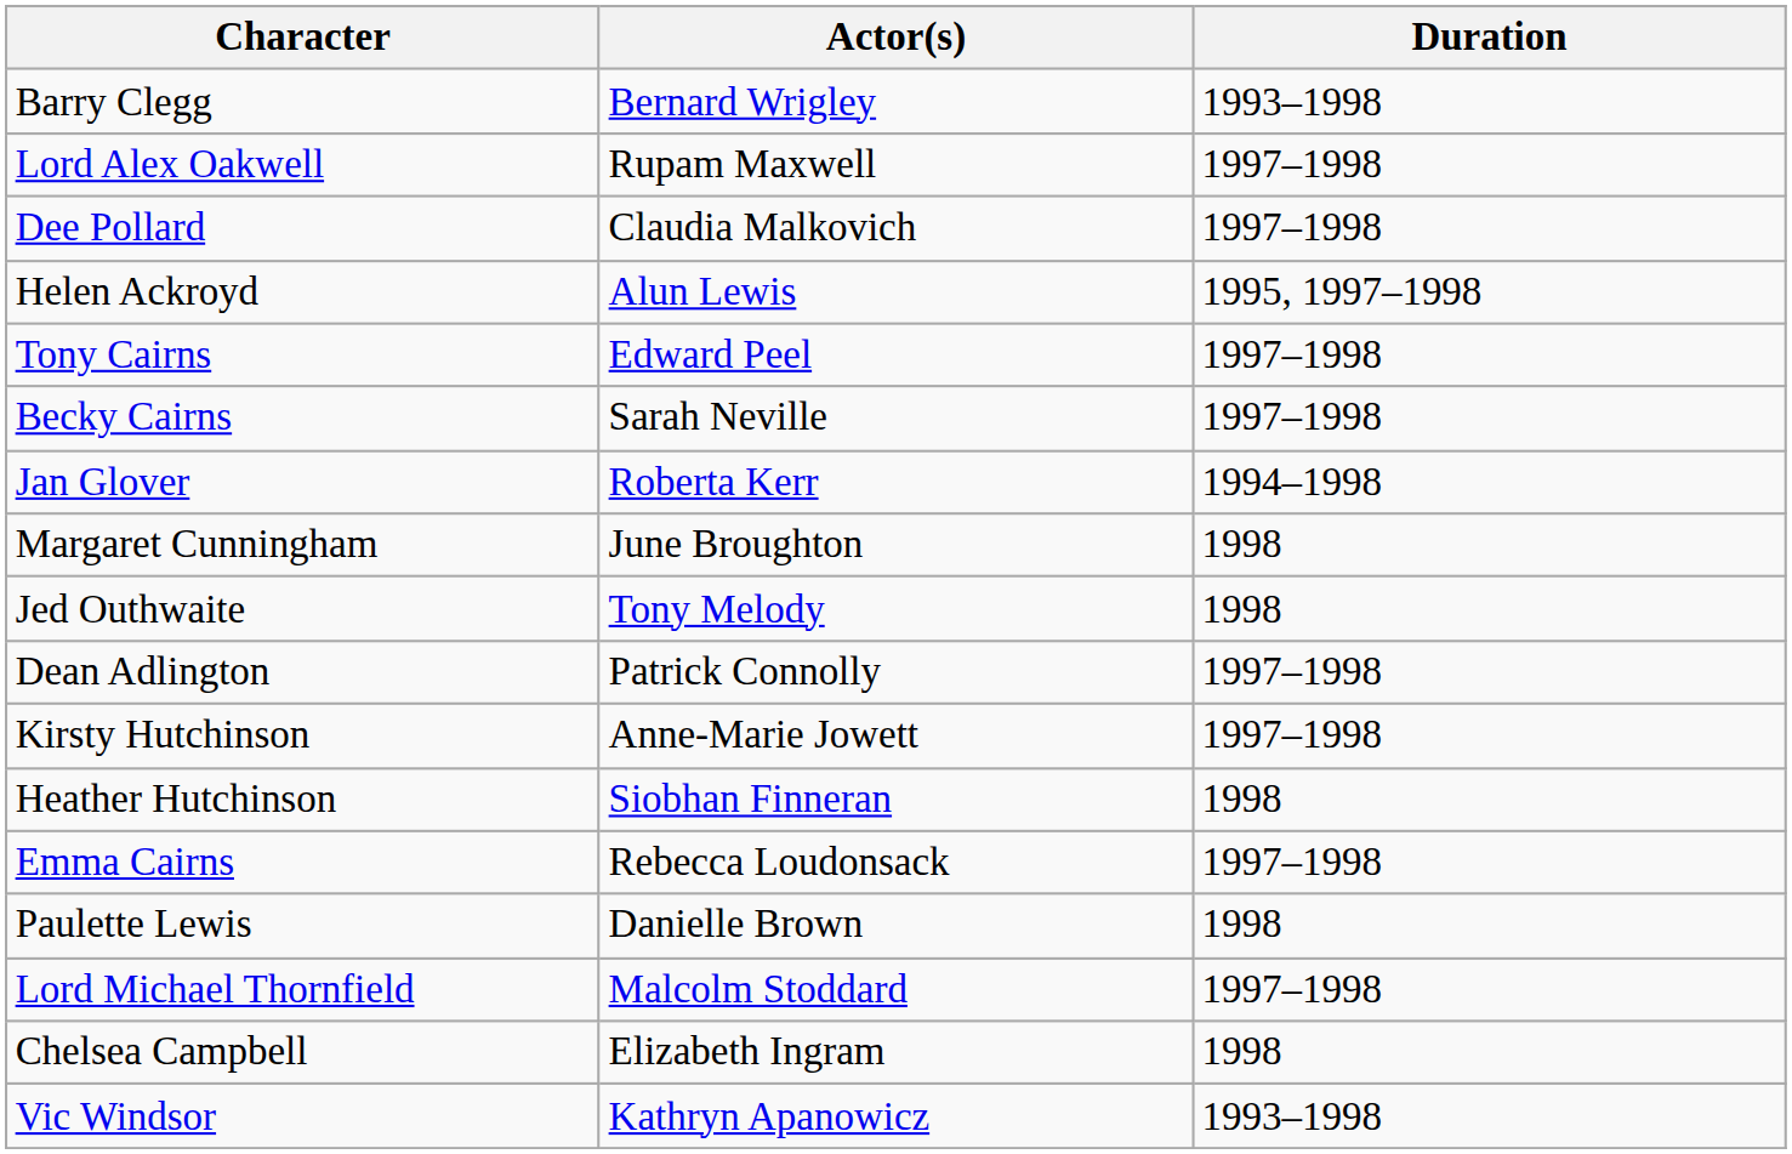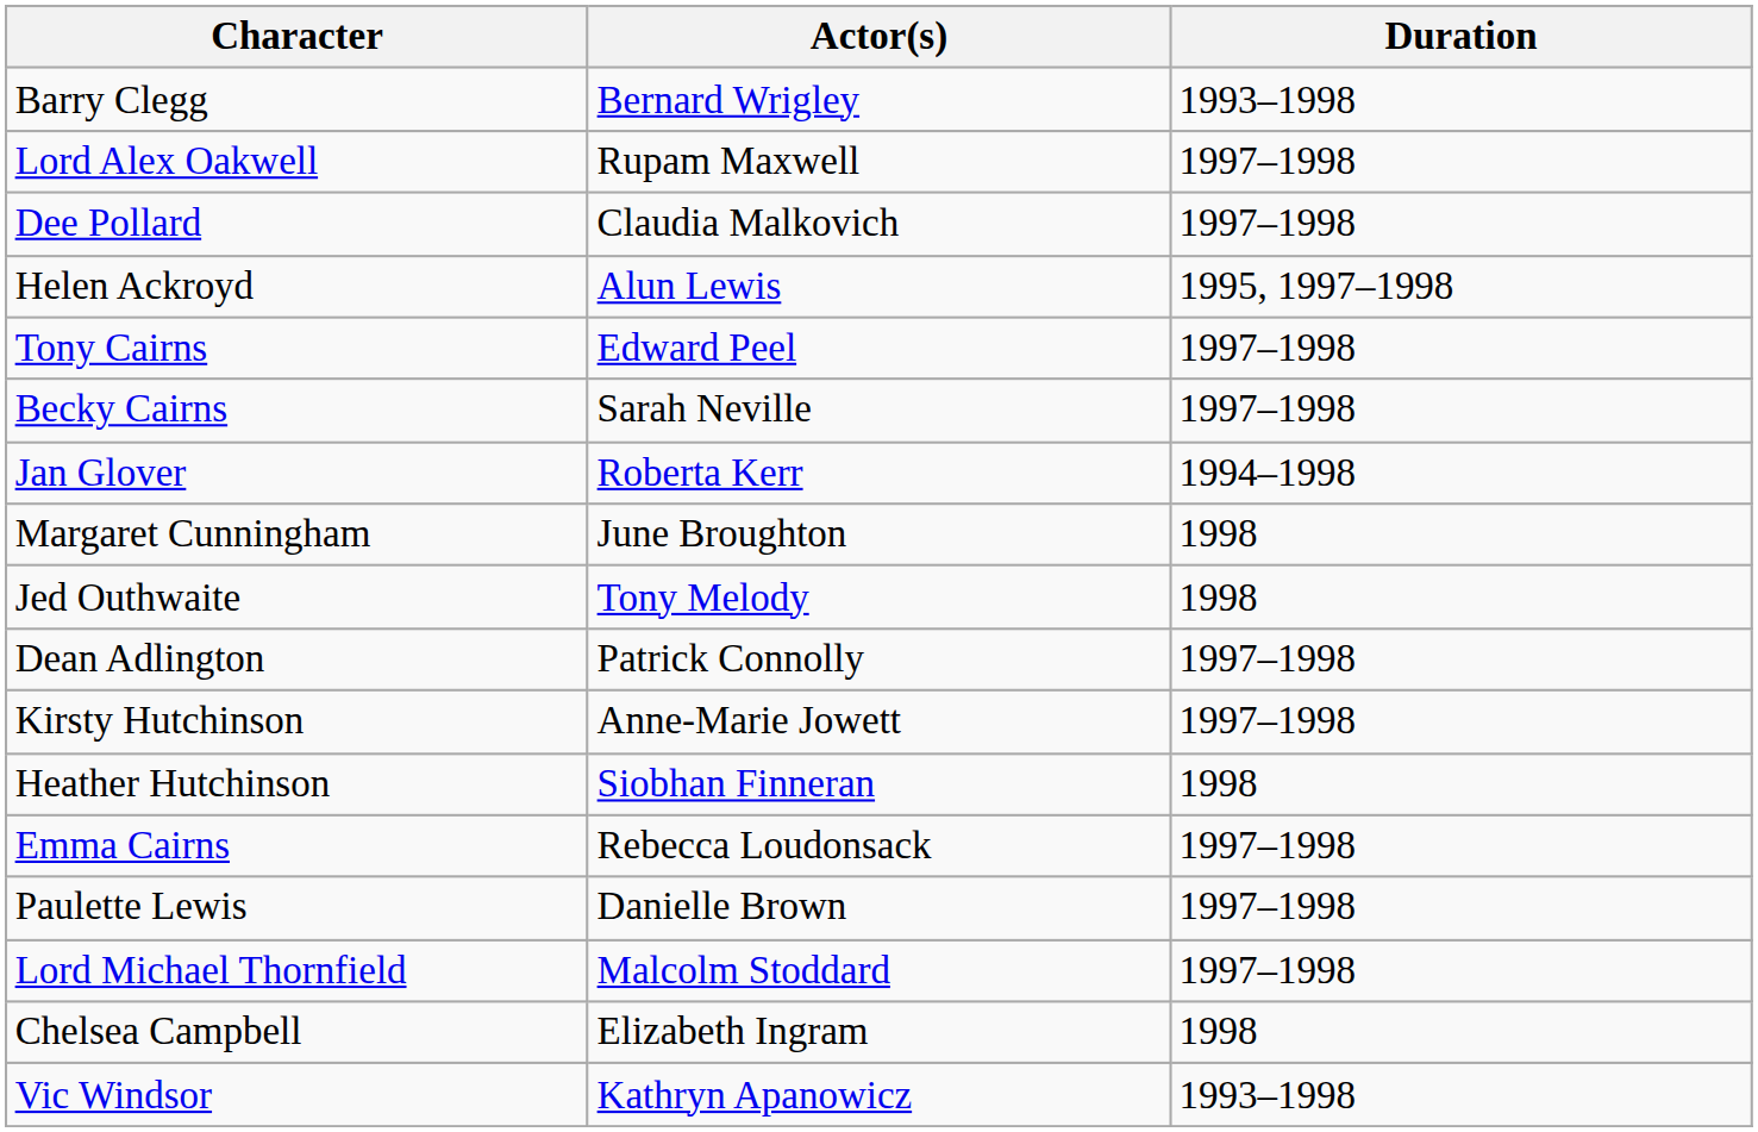Paulette Lewis | Duration: 1998 -> 1997–1998
